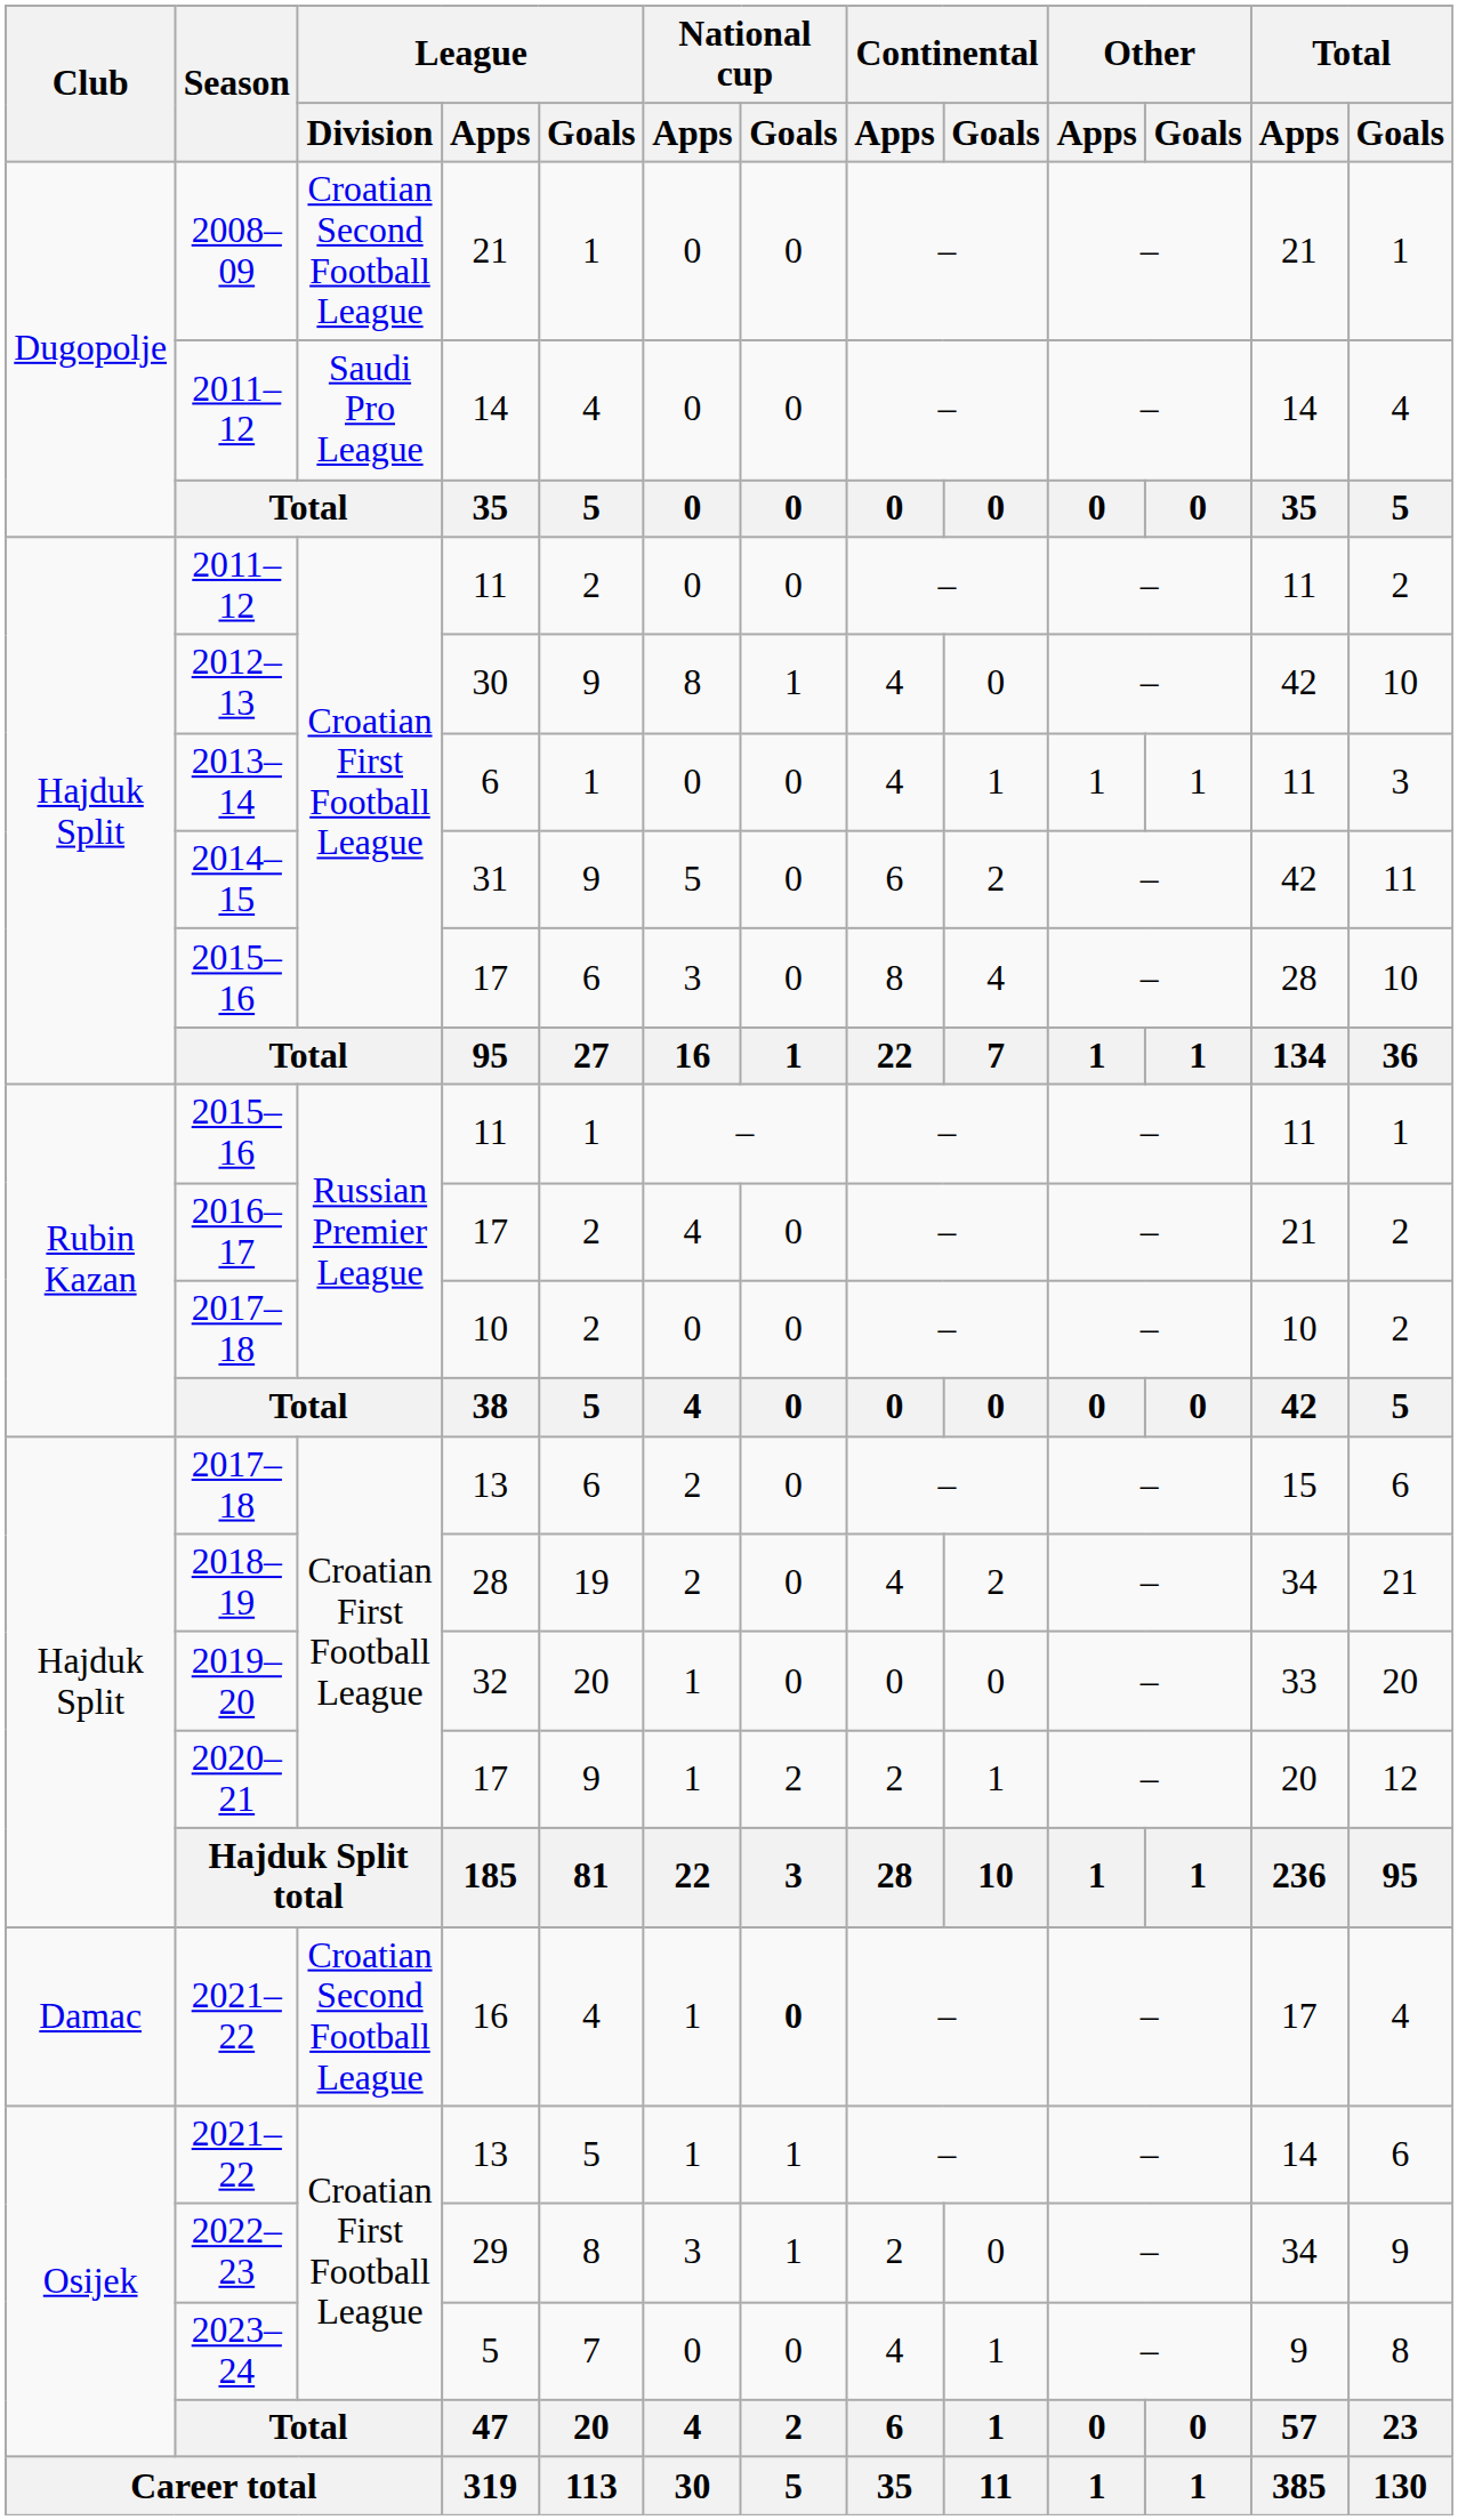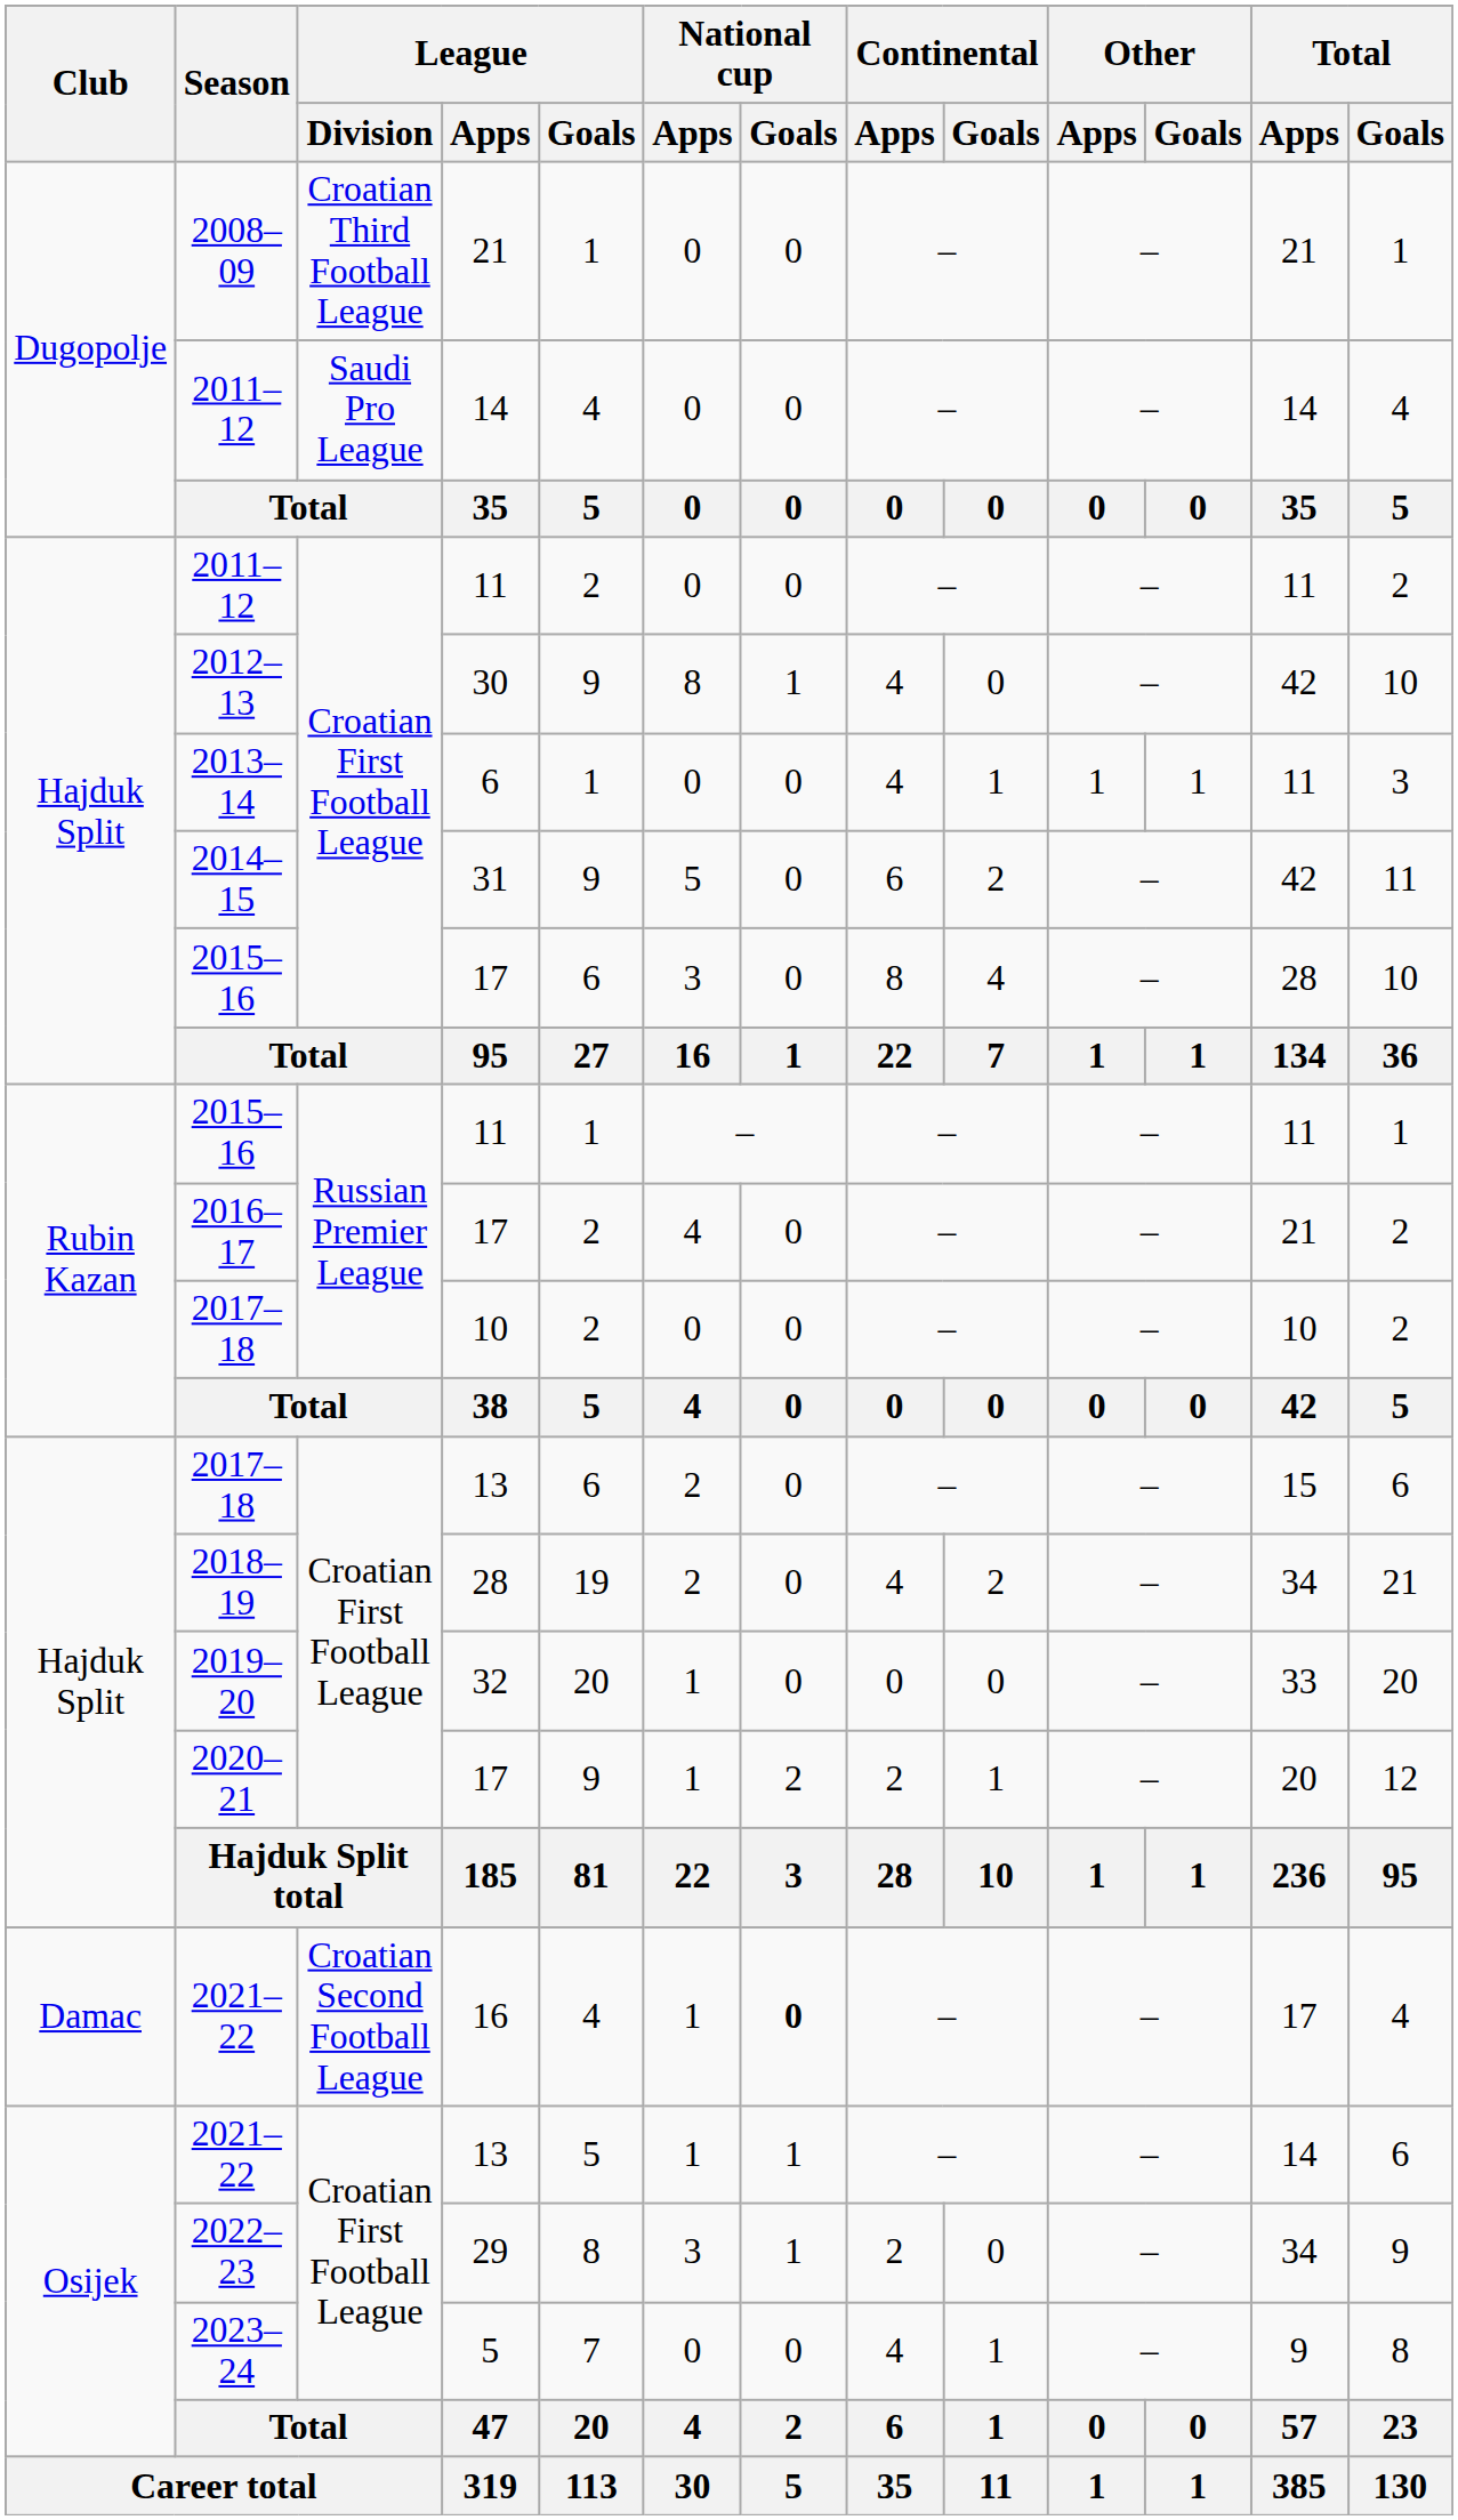2008–09 | League / Division: Croatian Second Football League -> Croatian Third Football League
